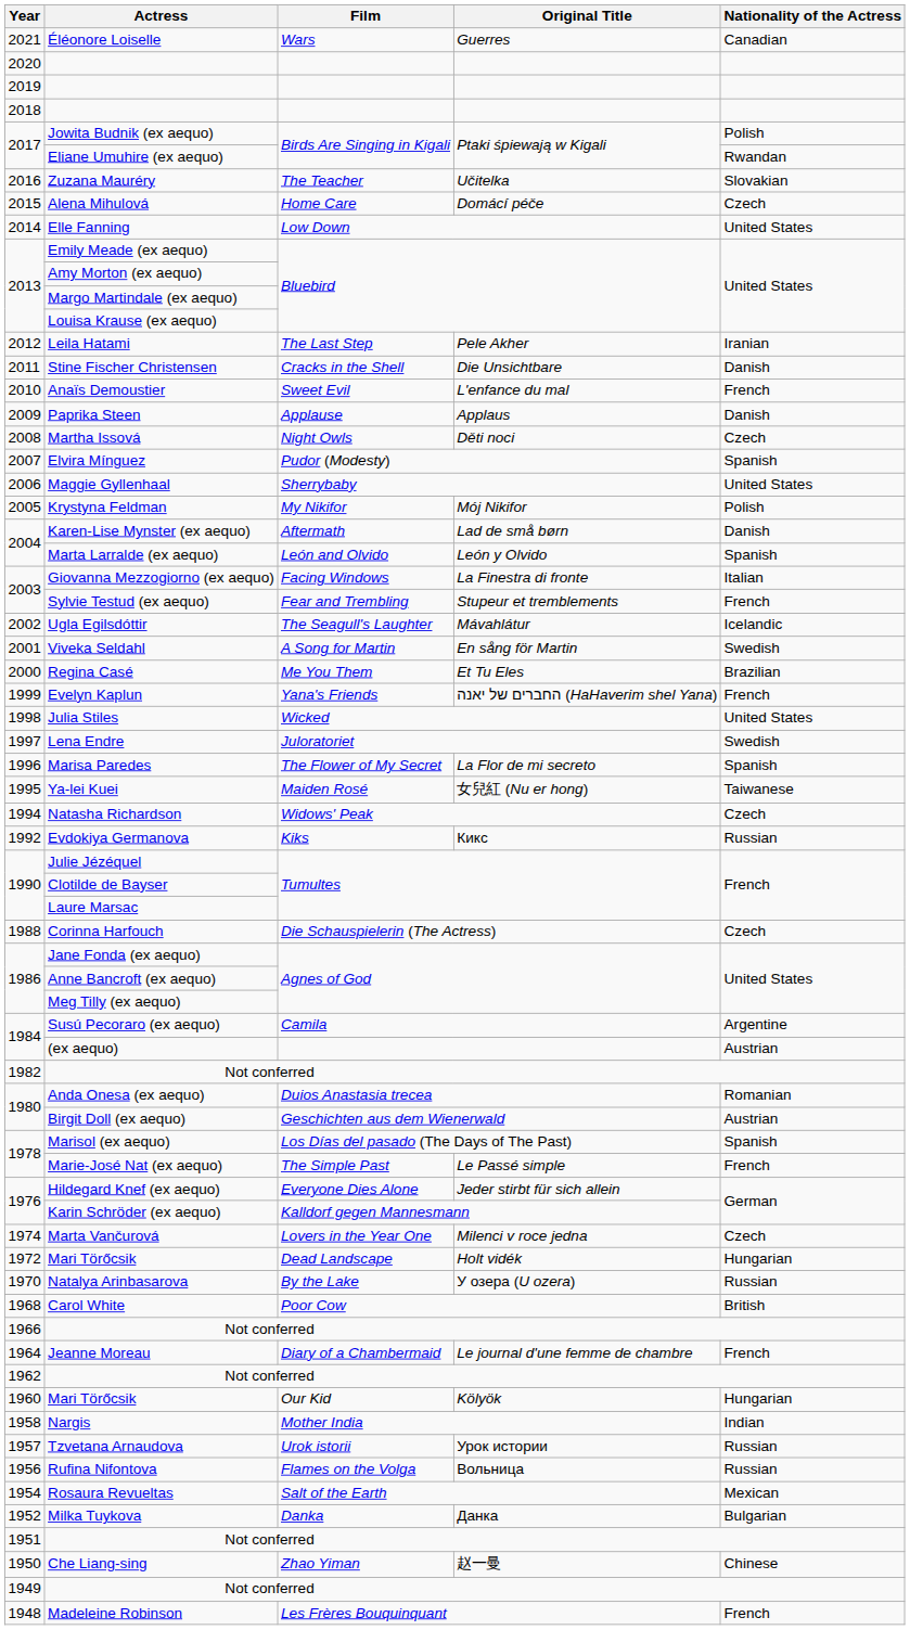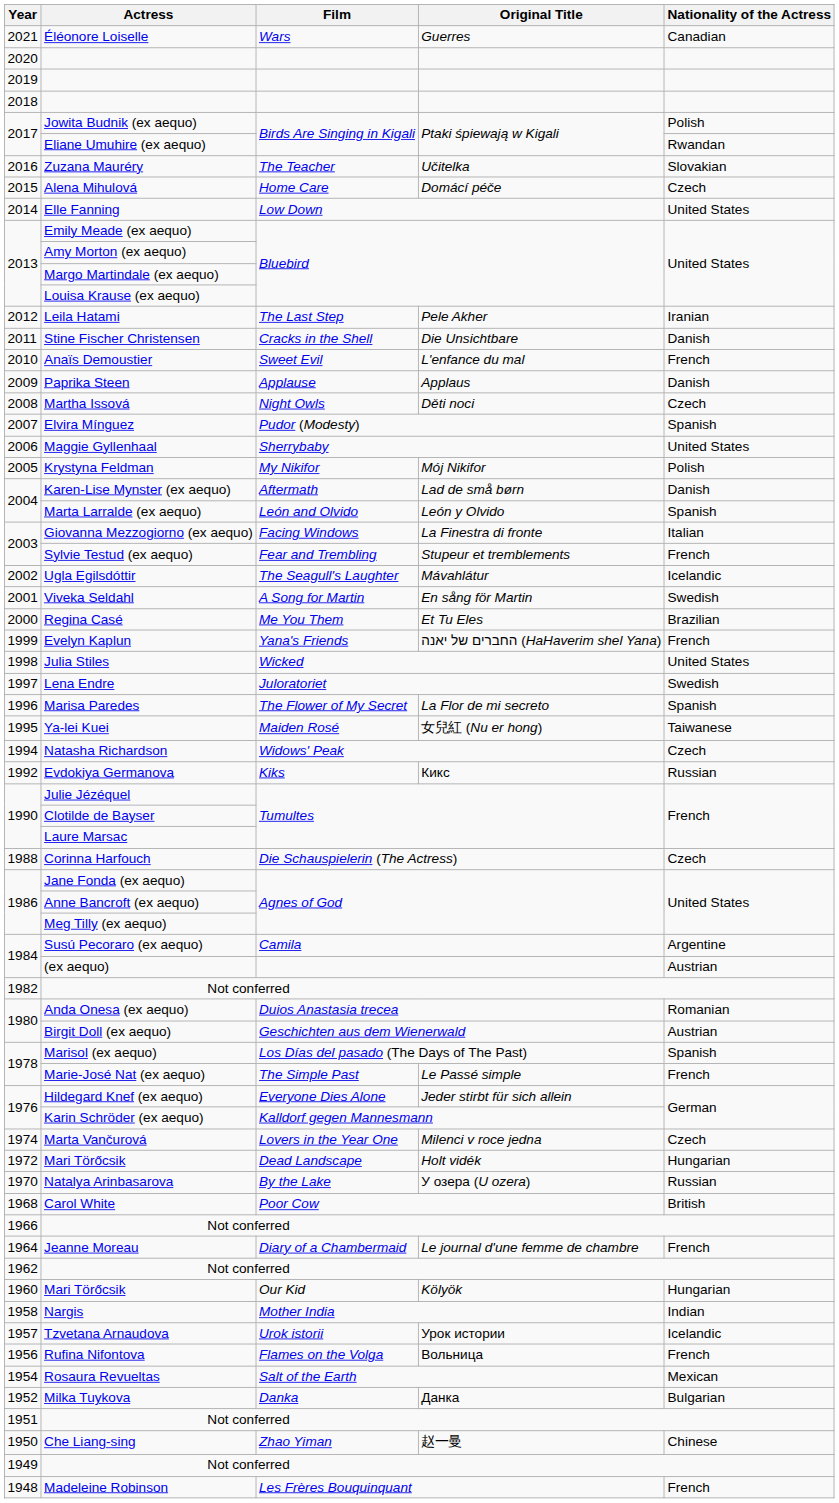Tzvetana Arnaudova | Nationality of the Actress: Russian -> Icelandic
Rufina Nifontova | Nationality of the Actress: Russian -> French
